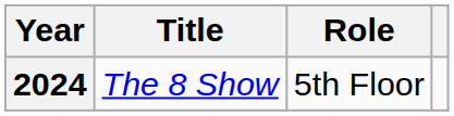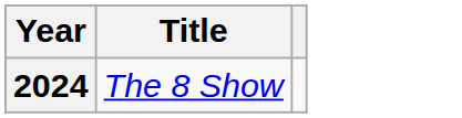- column: Role | 5th Floor
